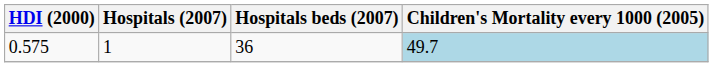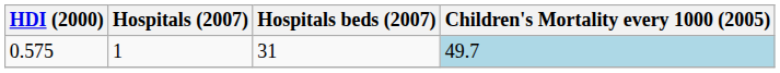0.575 | Hospitals beds (2007): 36 -> 31
